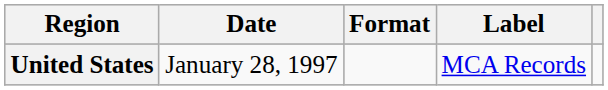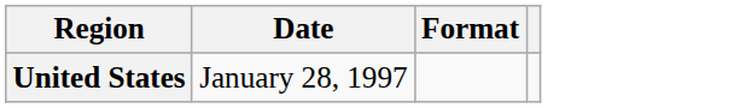- column: Label | MCA Records
